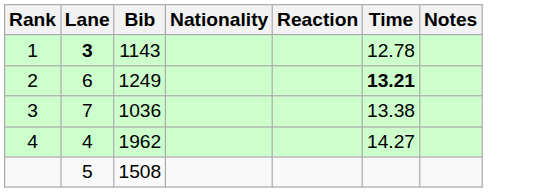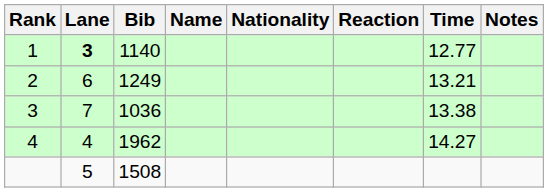+ column: Name
1 | Bib: 1143 -> 1140
1 | Time: 12.78 -> 12.77
2 | Time: bold -> normal
